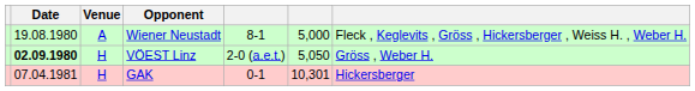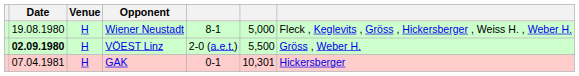Wiener Neustadt | Venue: A -> H
VÖEST Linz | column 6: 5,050 -> 5,500
